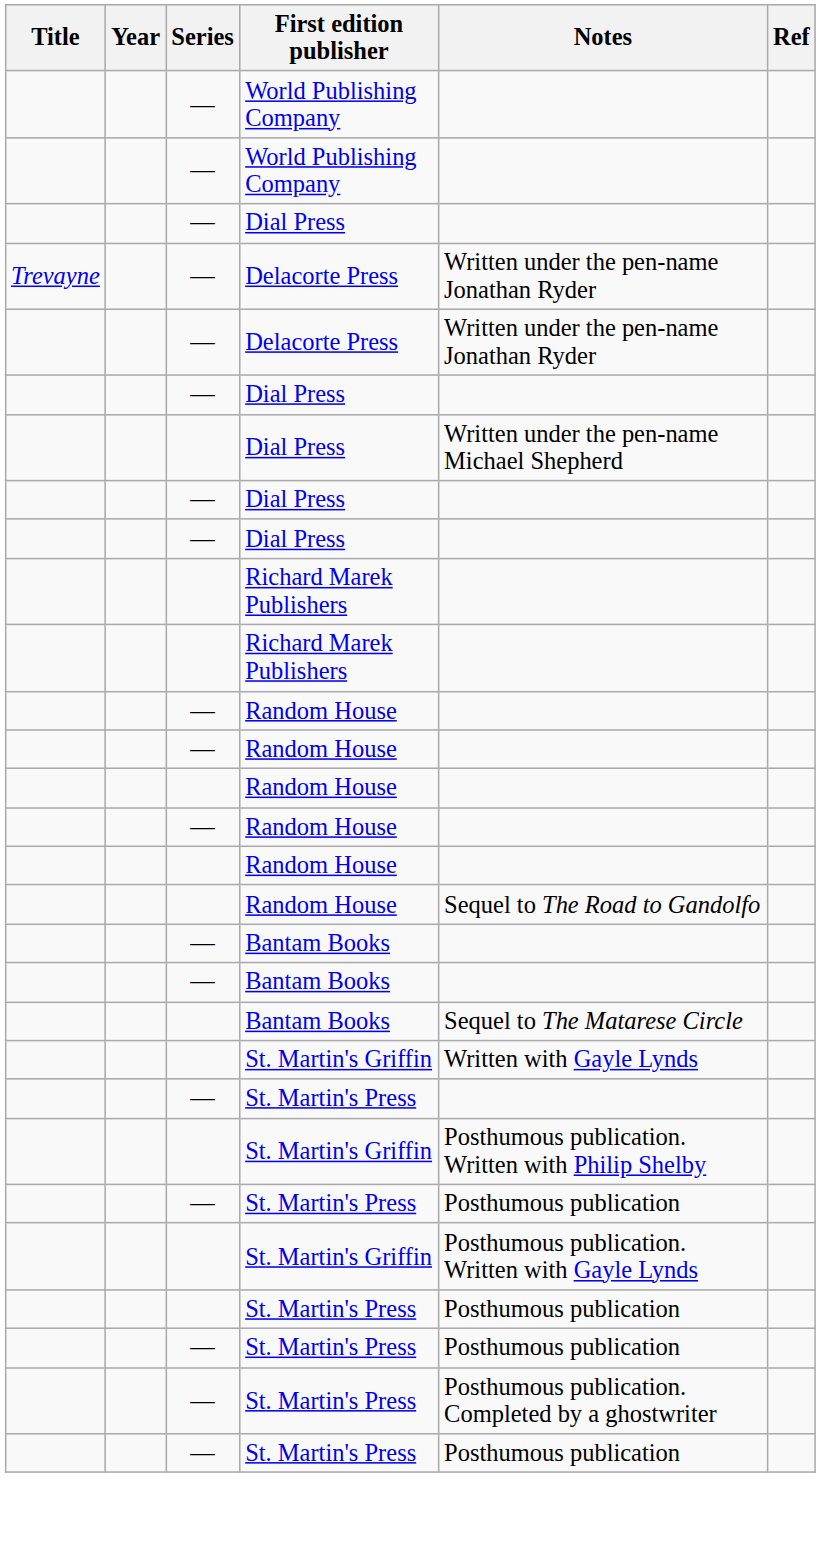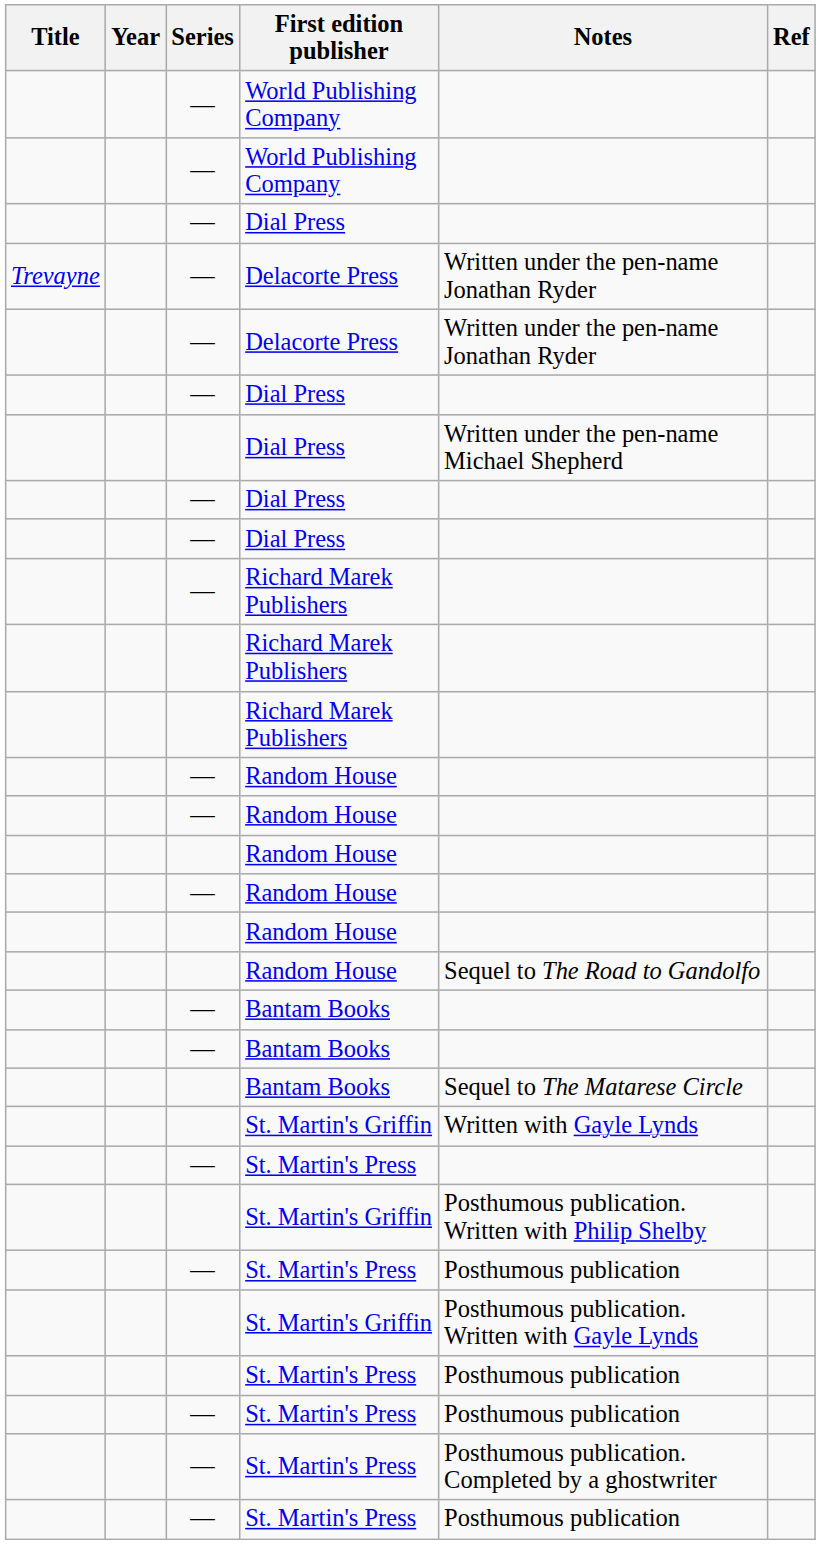+ row: — | Richard Marek Publishers
